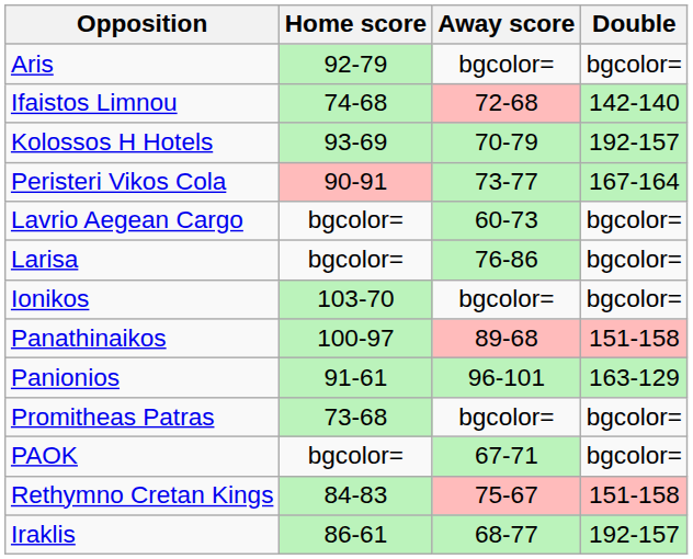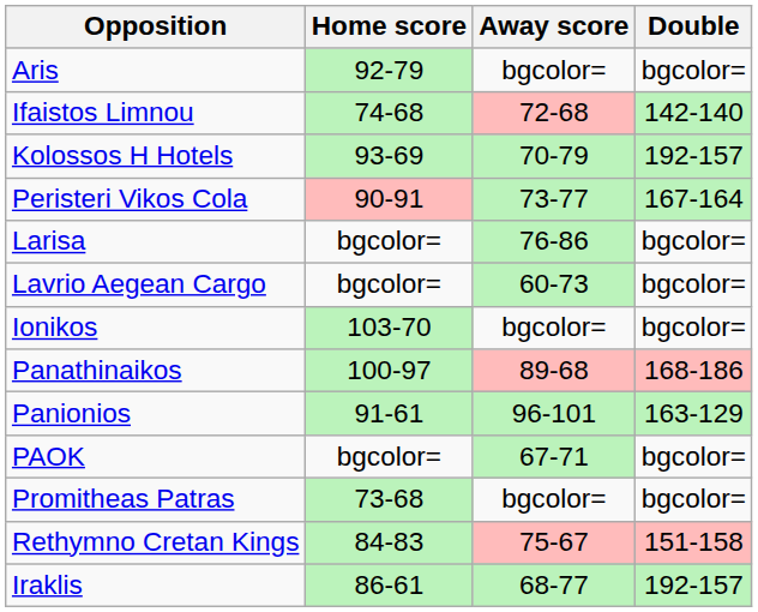rows swapped: Larisa <-> Lavrio Aegean Cargo
Panathinaikos | Double: 151-158 -> 168-186
rows swapped: PAOK <-> Promitheas Patras
